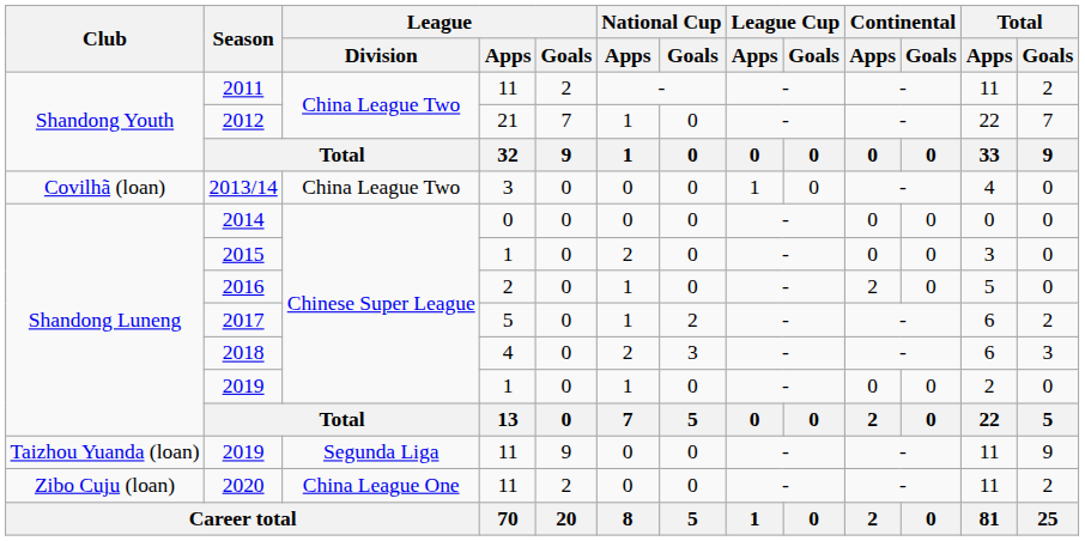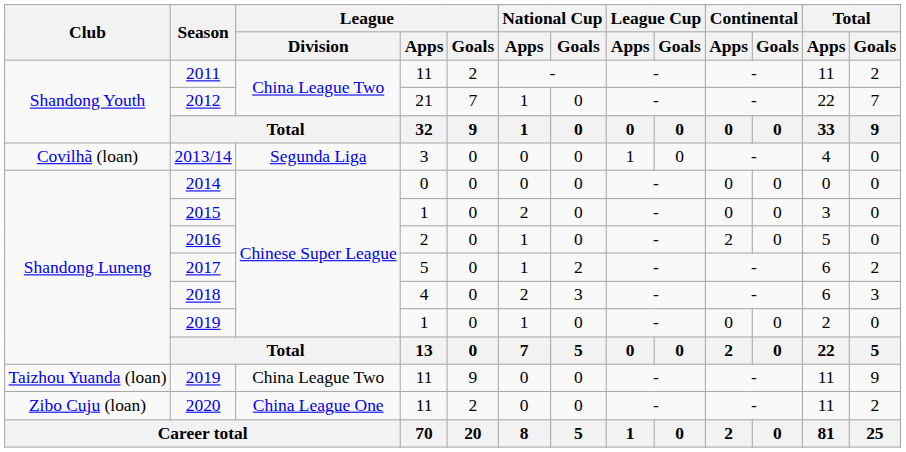2013/14 | League / Division: China League Two -> Segunda Liga
2019 / 11 | League / Division: Segunda Liga -> China League Two
